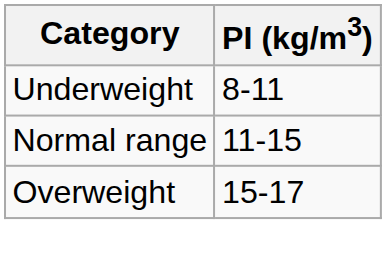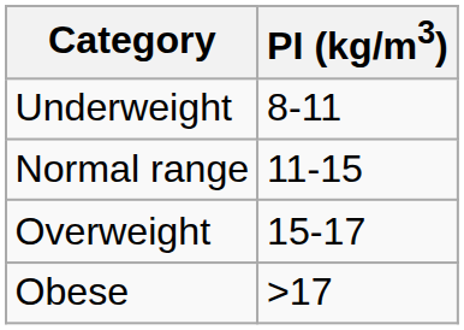+ row: Obese | >17
